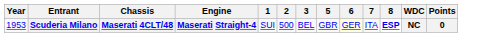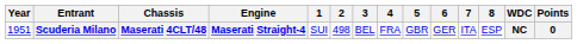+ column: 4 | FRA
Scuderia Milano | Year: 1953 -> 1951
Scuderia Milano | 2: 500 -> 498
Scuderia Milano | 8: bold -> normal
